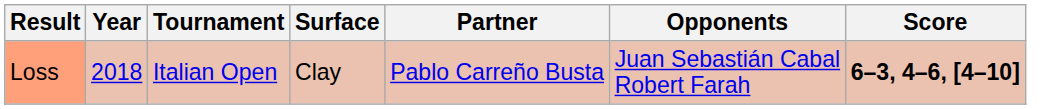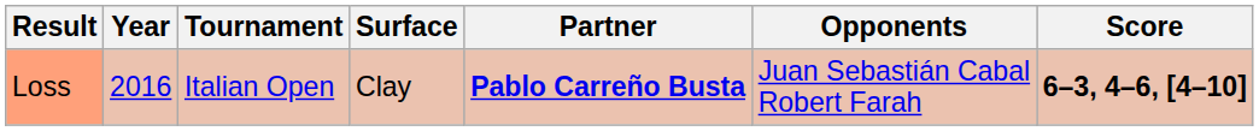Loss | Year: 2018 -> 2016
Loss | Partner: normal -> bold
